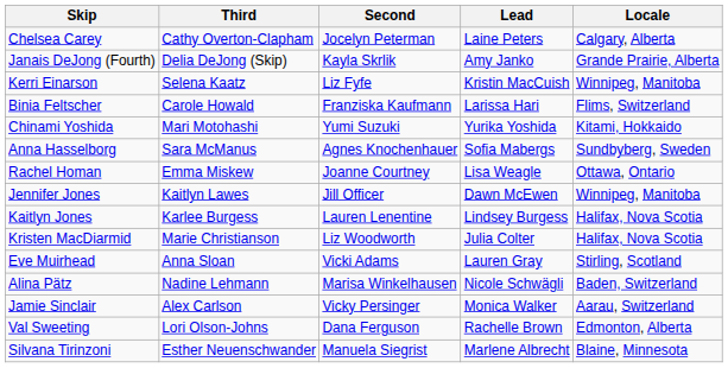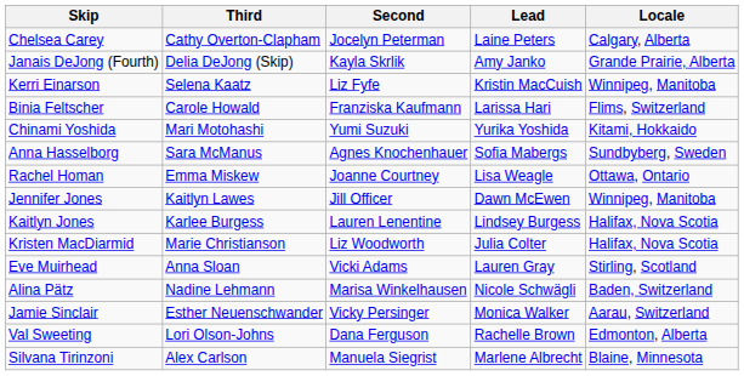Jamie Sinclair | Third: Alex Carlson -> Esther Neuenschwander
Silvana Tirinzoni | Third: Esther Neuenschwander -> Alex Carlson
